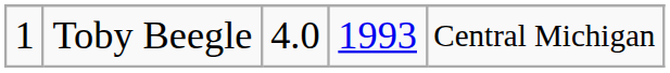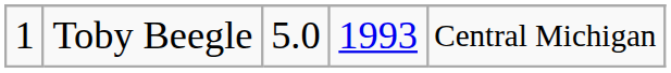Toby Beegle | column 3: 4.0 -> 5.0
